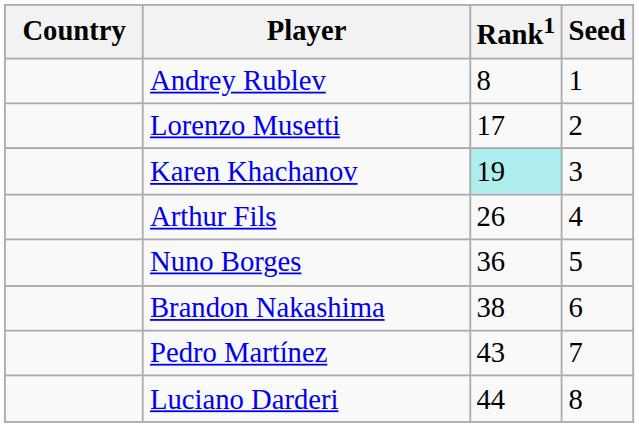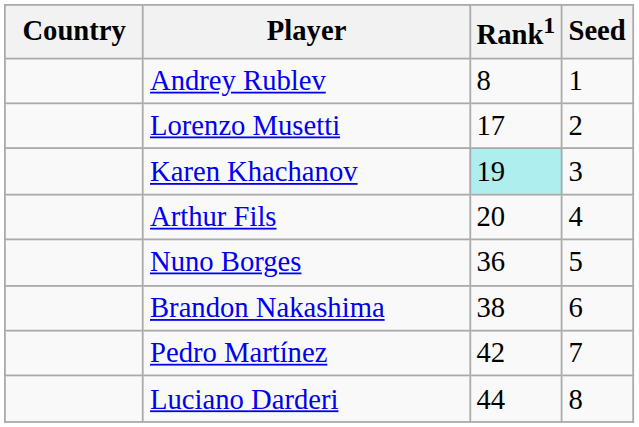Arthur Fils | Rank1: 26 -> 20
Pedro Martínez | Rank1: 43 -> 42
